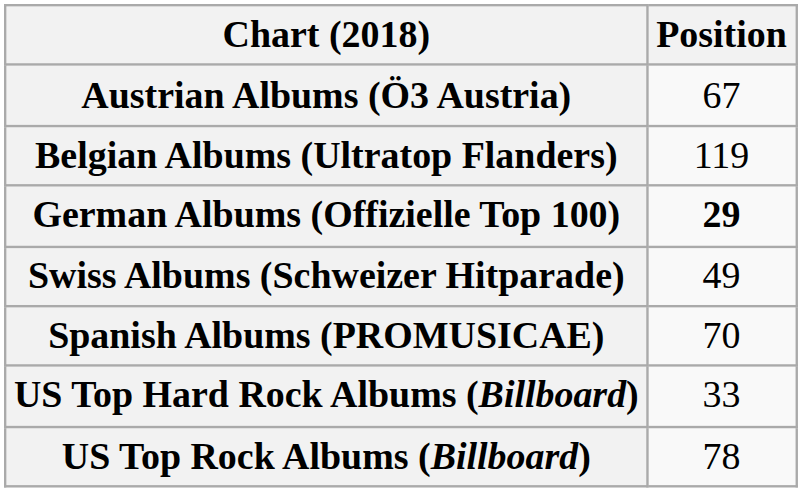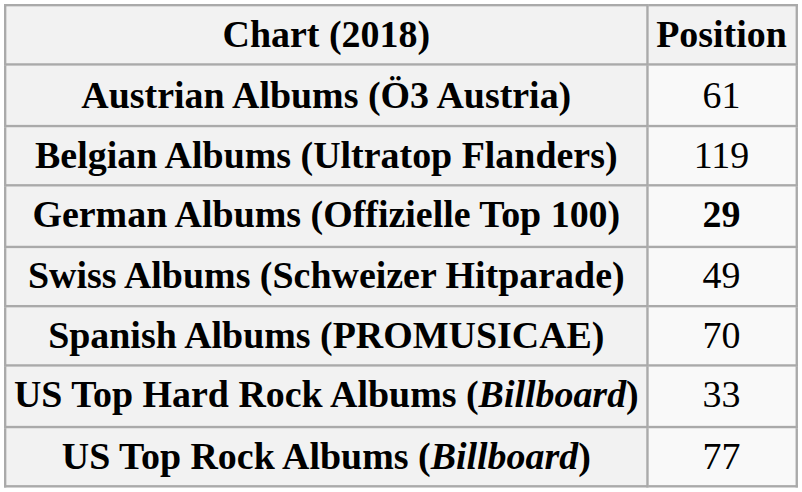Austrian Albums (Ö3 Austria) | Position: 67 -> 61
US Top Rock Albums (Billboard) | Position: 78 -> 77
